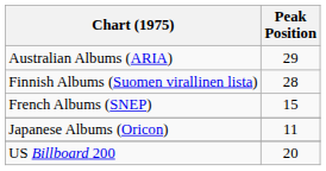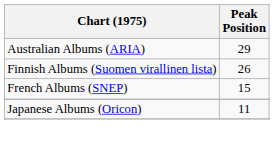Finnish Albums (Suomen virallinen lista) | Peak Position: 28 -> 26
- row: US Billboard 200 | 20
